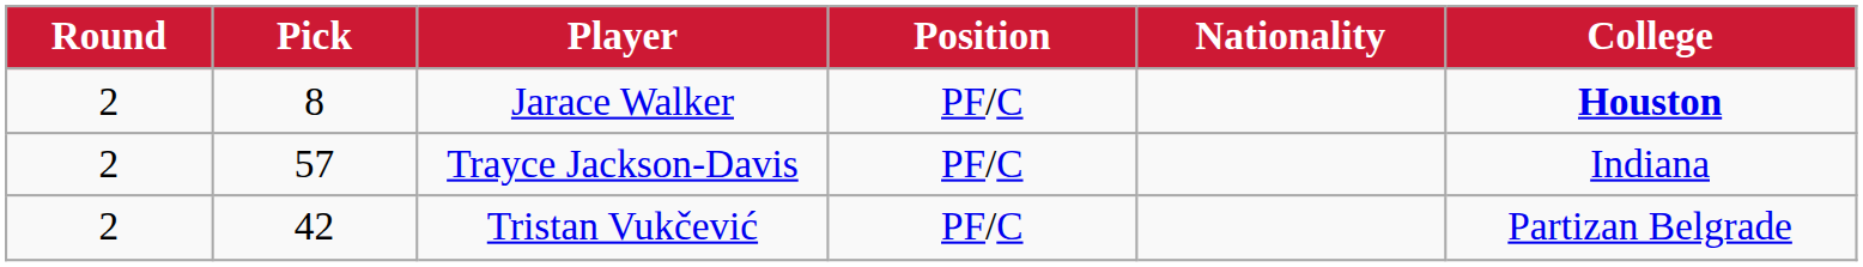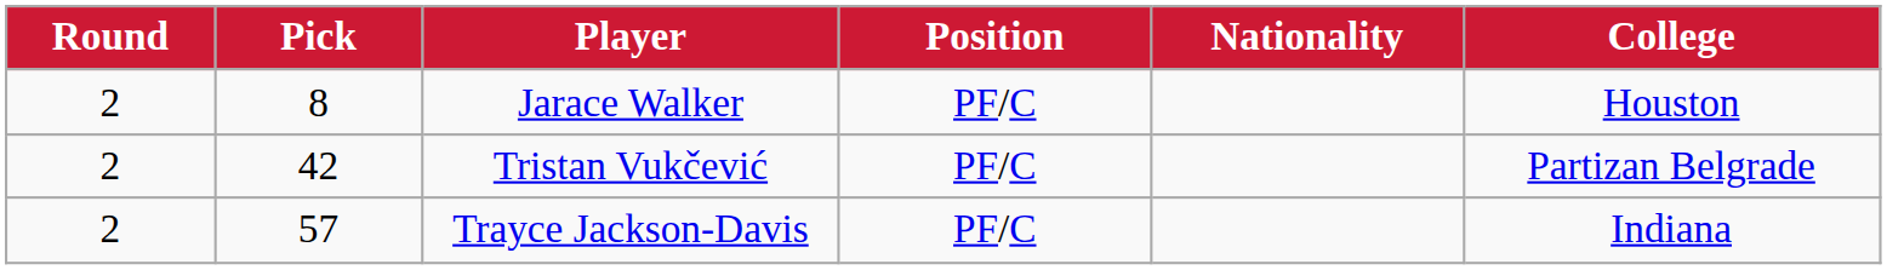Jarace Walker | College: bold -> normal
rows swapped: Tristan Vukčević <-> Trayce Jackson-Davis
